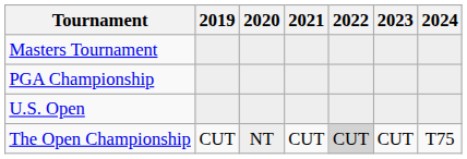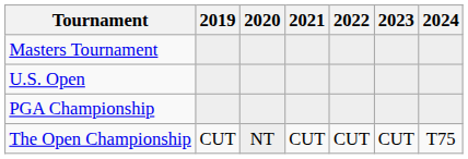rows swapped: PGA Championship <-> U.S. Open
The Open Championship | 2022: lightgrey background -> no background
